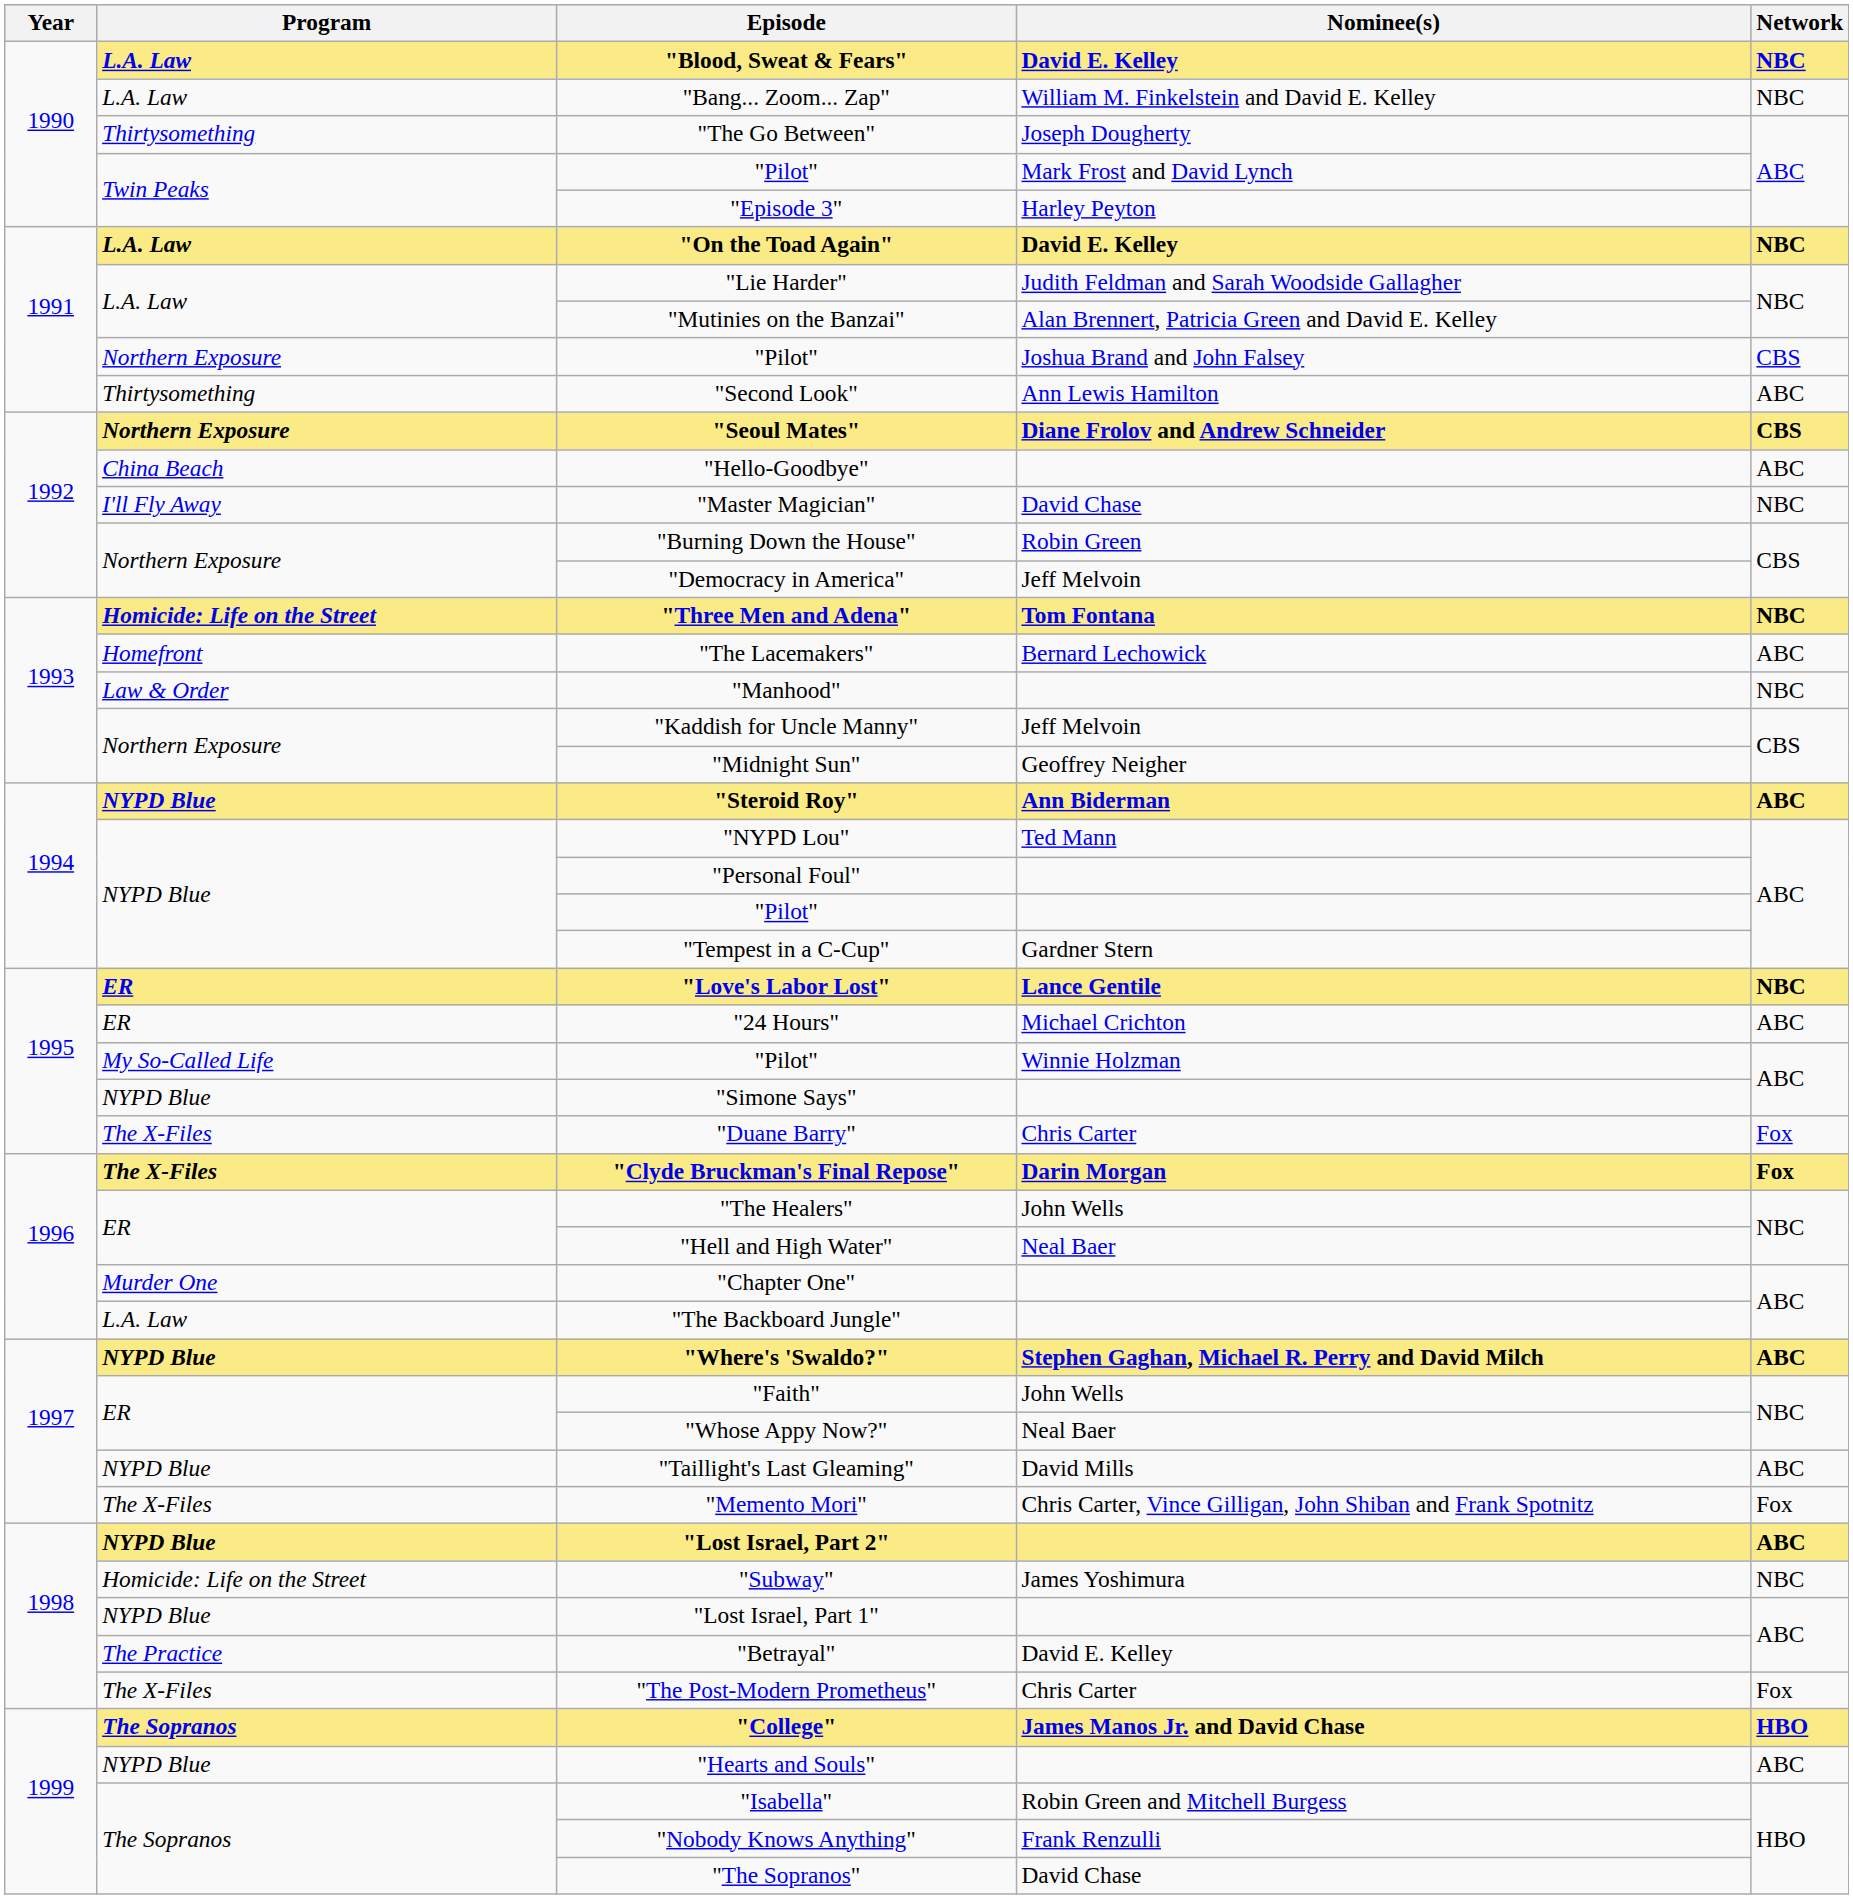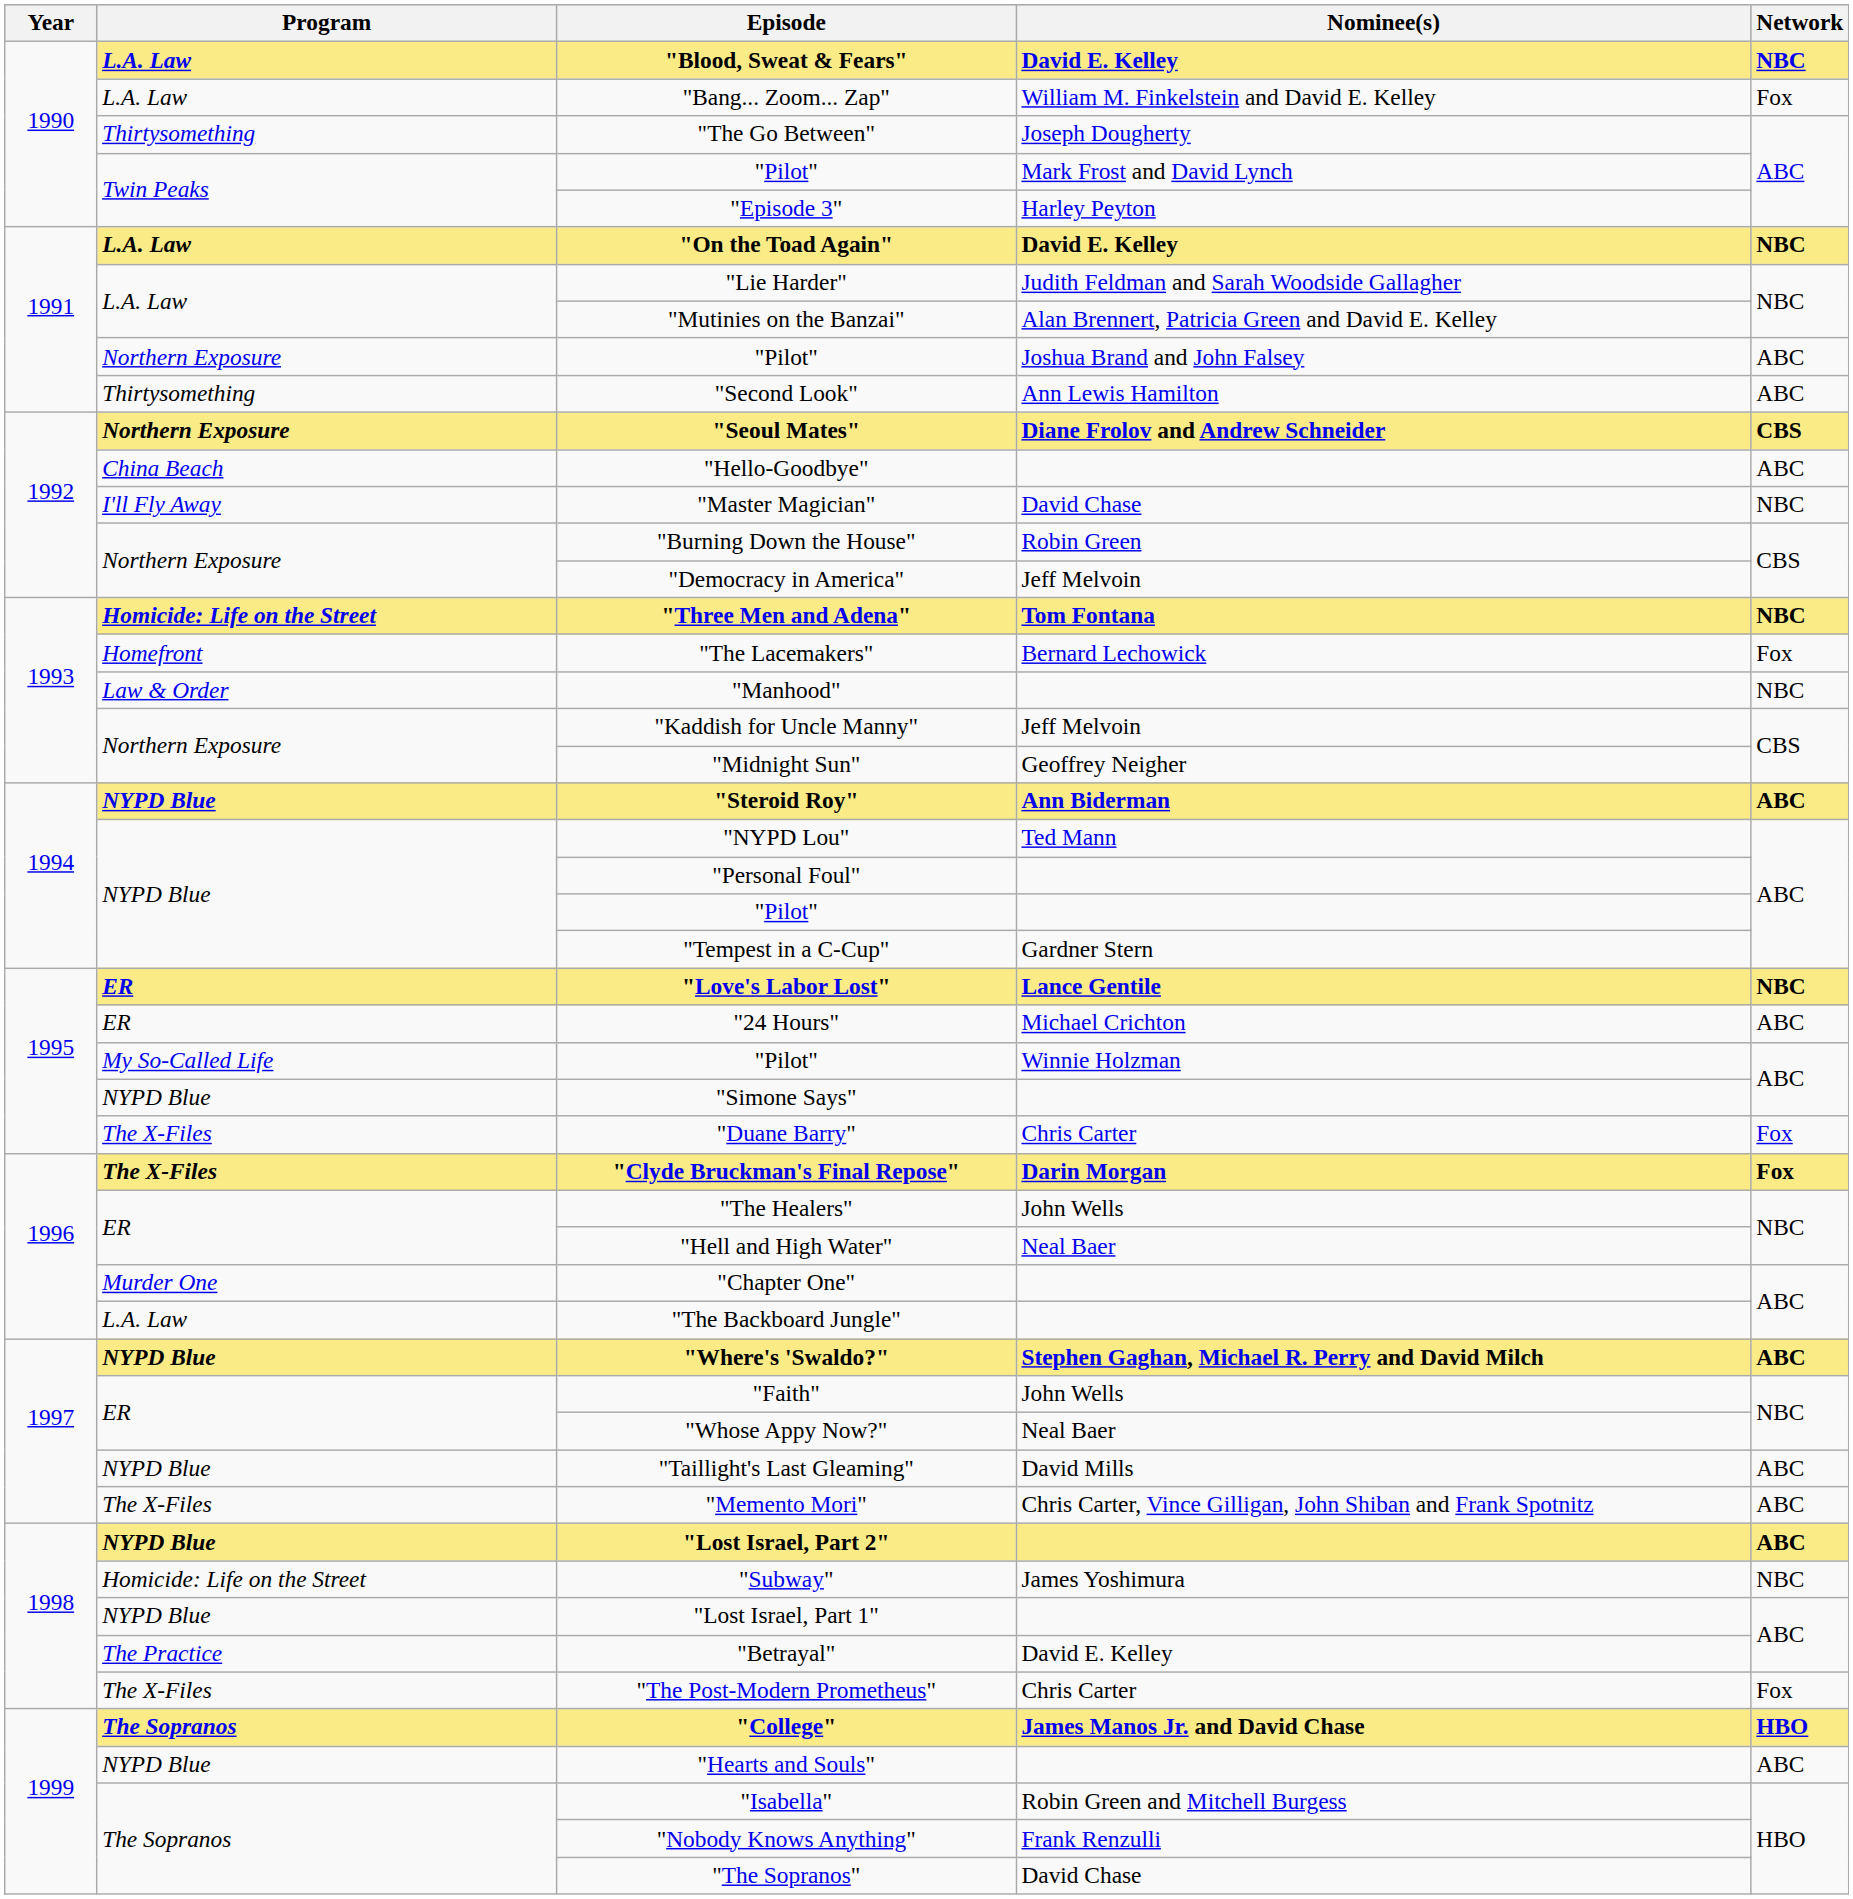"Bang... Zoom... Zap" | Network: NBC -> Fox
"Pilot" / Joshua Brand and John Falsey | Network: CBS -> ABC
"The Lacemakers" | Network: ABC -> Fox
"Memento Mori" | Network: Fox -> ABC
